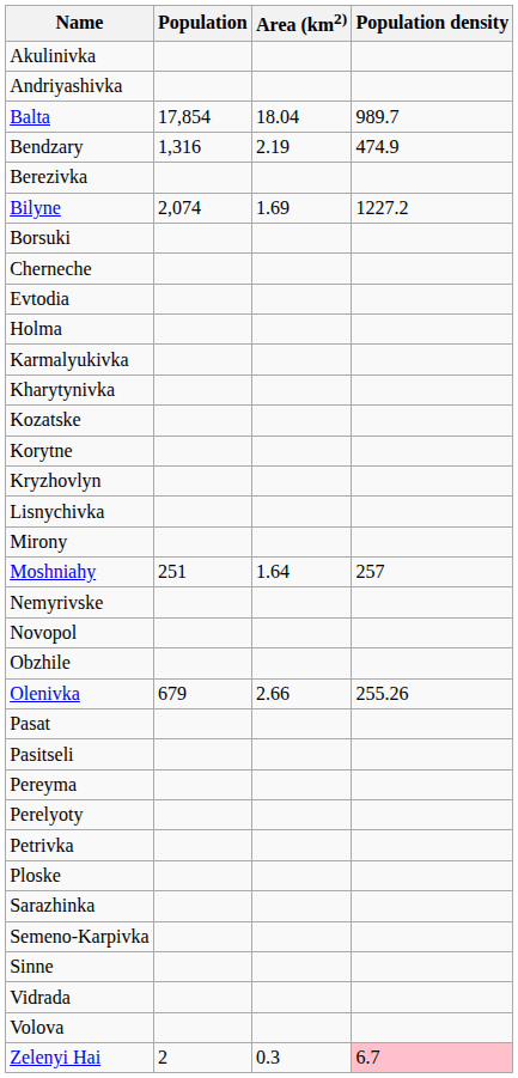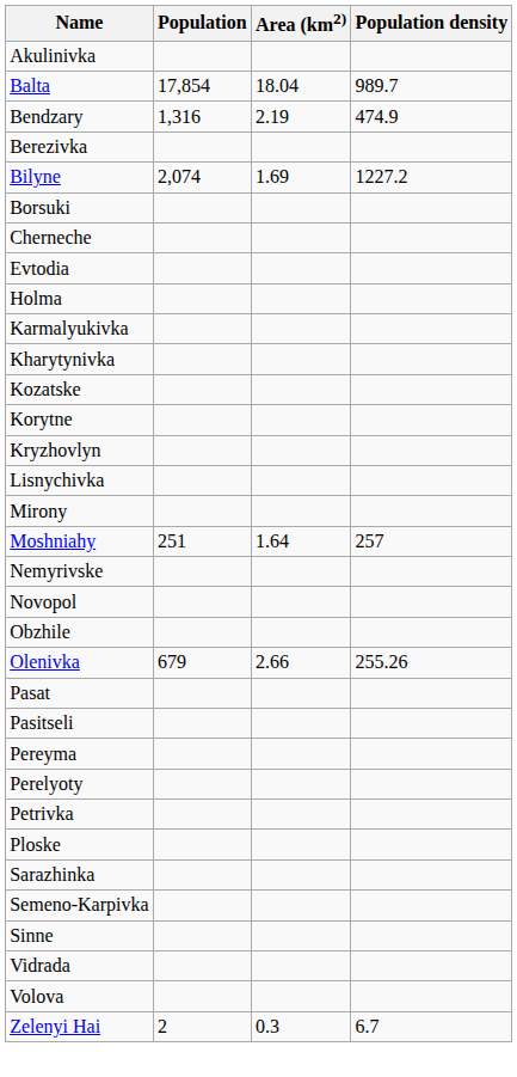- row: Andriyashivka
Zelenyi Hai | Population density: pink background -> no background
